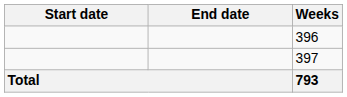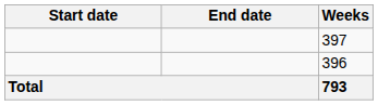rows swapped: 396 <-> 397
